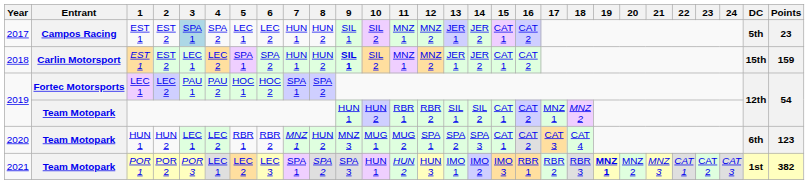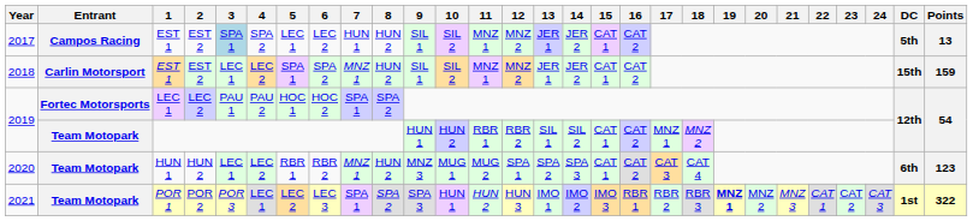2017 | Points: 23 -> 13
2018 | 7: HUN 1 -> MNZ 1
2018 | 9: bold -> normal
2021 | Points: 382 -> 322
